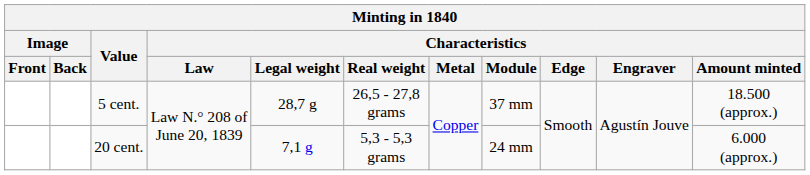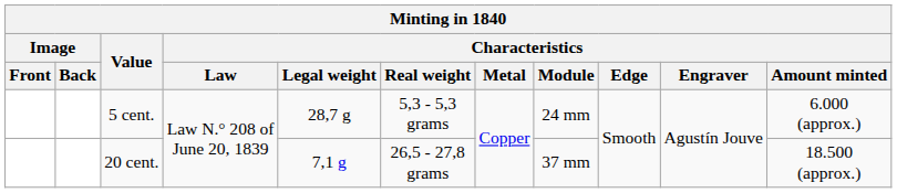5 cent. | Characteristics / Real weight: 26,5 - 27,8 grams -> 5,3 - 5,3 grams
5 cent. | Characteristics / Module: 37 mm -> 24 mm
5 cent. | Characteristics / Amount minted: 18.500 (approx.) -> 6.000 (approx.)
20 cent. | Characteristics / Real weight: 5,3 - 5,3 grams -> 26,5 - 27,8 grams
20 cent. | Characteristics / Module: 24 mm -> 37 mm
20 cent. | Characteristics / Amount minted: 6.000 (approx.) -> 18.500 (approx.)
